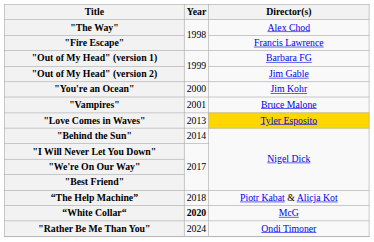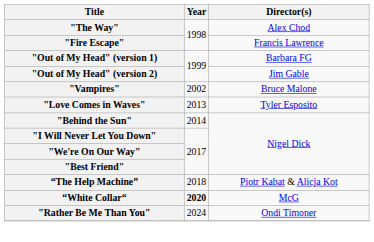- row: "You're an Ocean" | 2000 | Jim Kohr
"Vampires" | Year: 2001 -> 2002
"Love Comes in Waves" | Director(s): gold background -> no background
